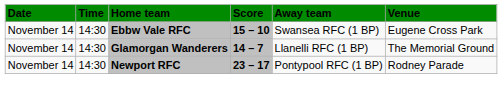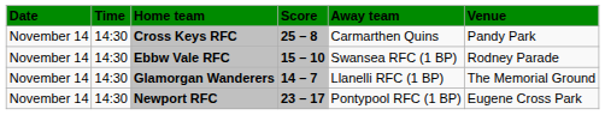+ row: November 14 | 14:30 | Cross Keys RFC | 25 – 8 | Carmarthen Quins | Pandy Park
Ebbw Vale RFC | Venue: Eugene Cross Park -> Rodney Parade
Newport RFC | Venue: Rodney Parade -> Eugene Cross Park
